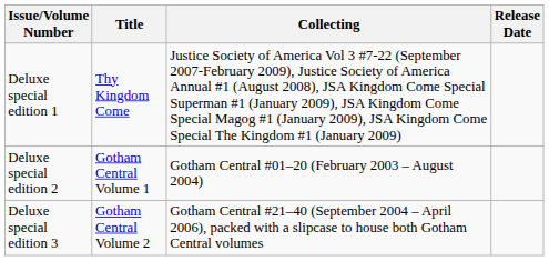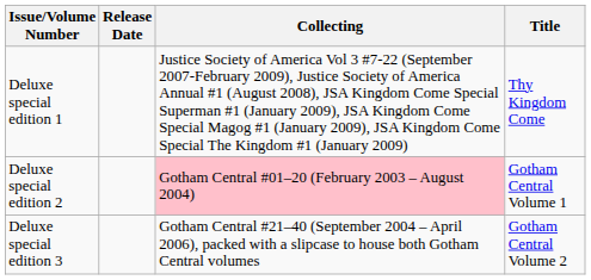columns swapped: Title <-> Release Date
Deluxe special edition 2 | Collecting: no background -> pink background
